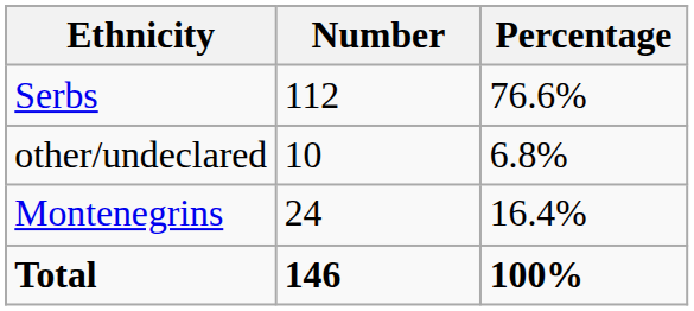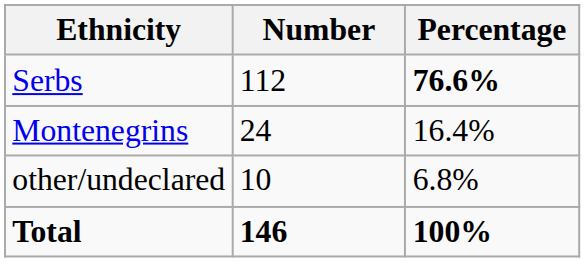Serbs | Percentage: normal -> bold
rows swapped: Montenegrins <-> other/undeclared
